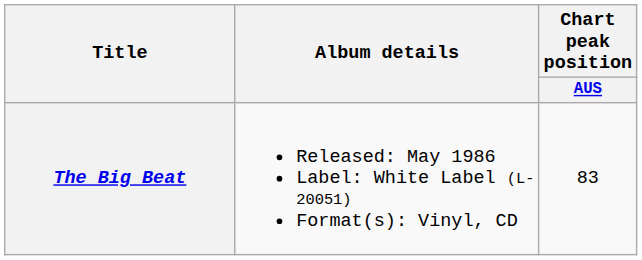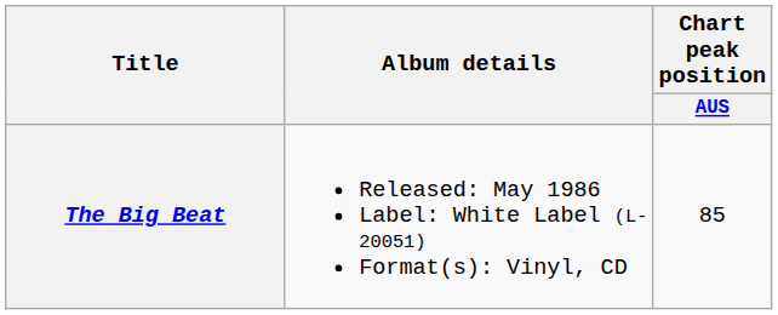The Big Beat | Chart peak position / AUS: 83 -> 85
